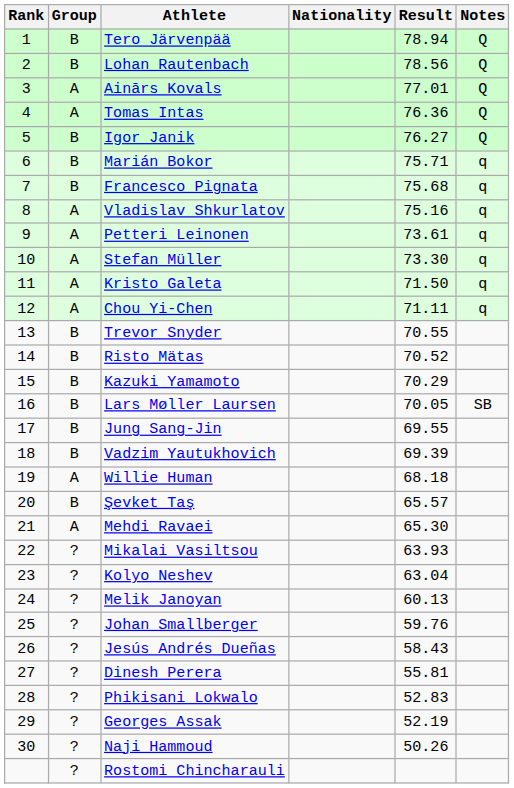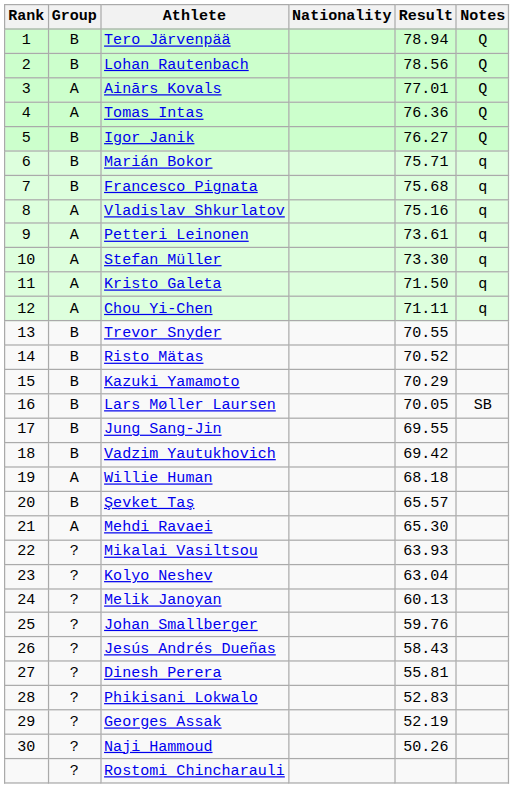Vadzim Yautukhovich | Result: 69.39 -> 69.42
